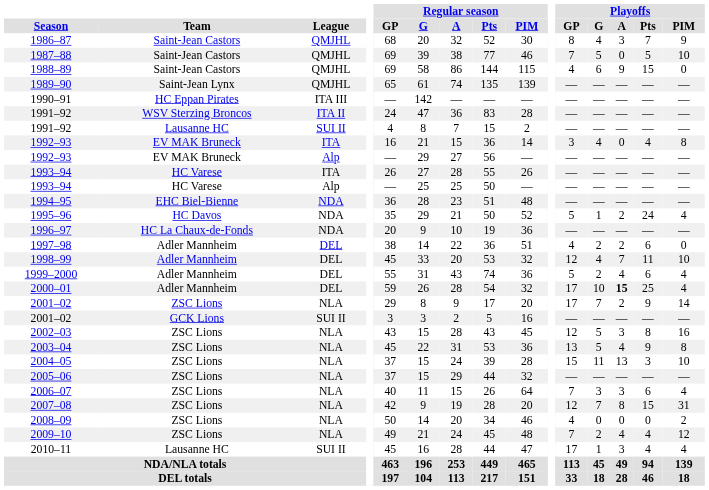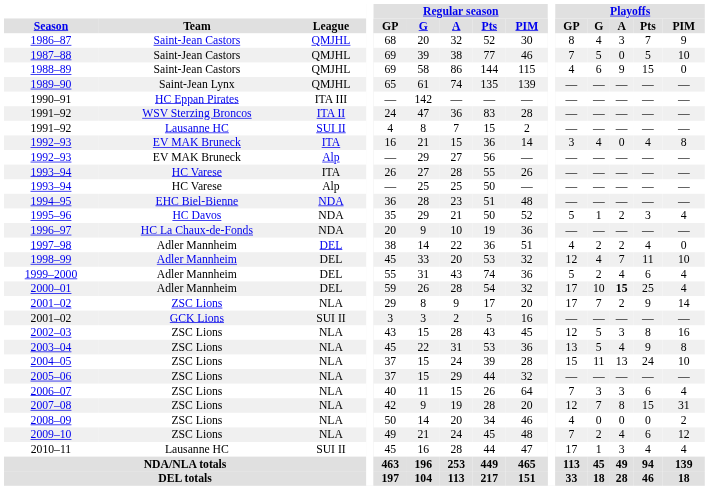1995–96 | Playoffs / Pts: 24 -> 3
1997–98 | Playoffs / Pts: 6 -> 4
2004–05 | Playoffs / Pts: 3 -> 24
2009–10 | Playoffs / Pts: 4 -> 6
